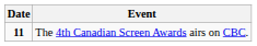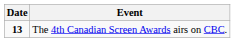The 4th Canadian Screen Awards airs on CBC. | Date: 11 -> 13
